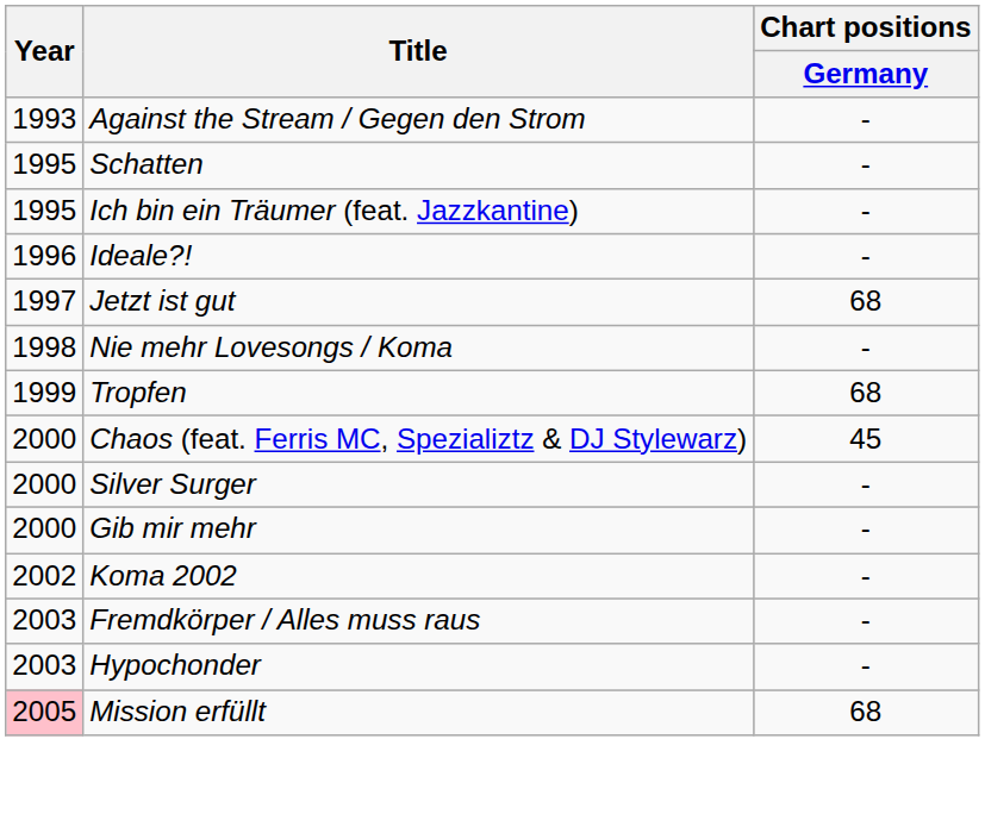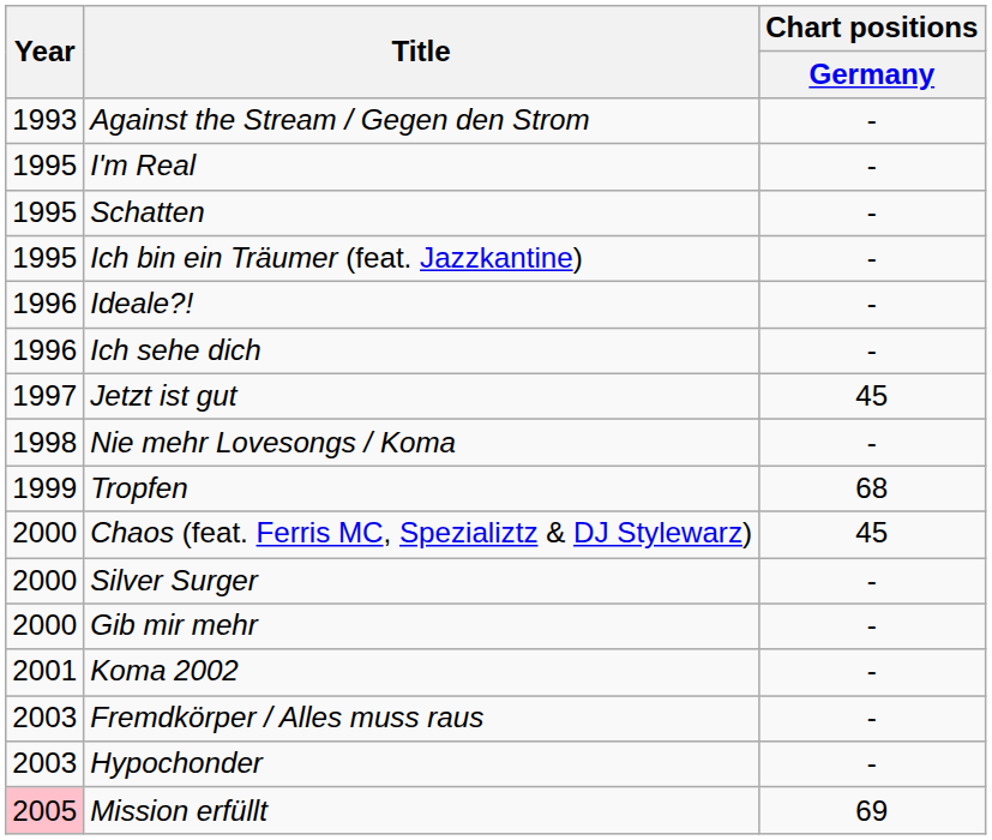+ row: 1995 | I'm Real | -
+ row: 1996 | Ich sehe dich | -
Jetzt ist gut | Chart positions / Germany: 68 -> 45
Koma 2002 | Year: 2002 -> 2001
Mission erfüllt | Chart positions / Germany: 68 -> 69
